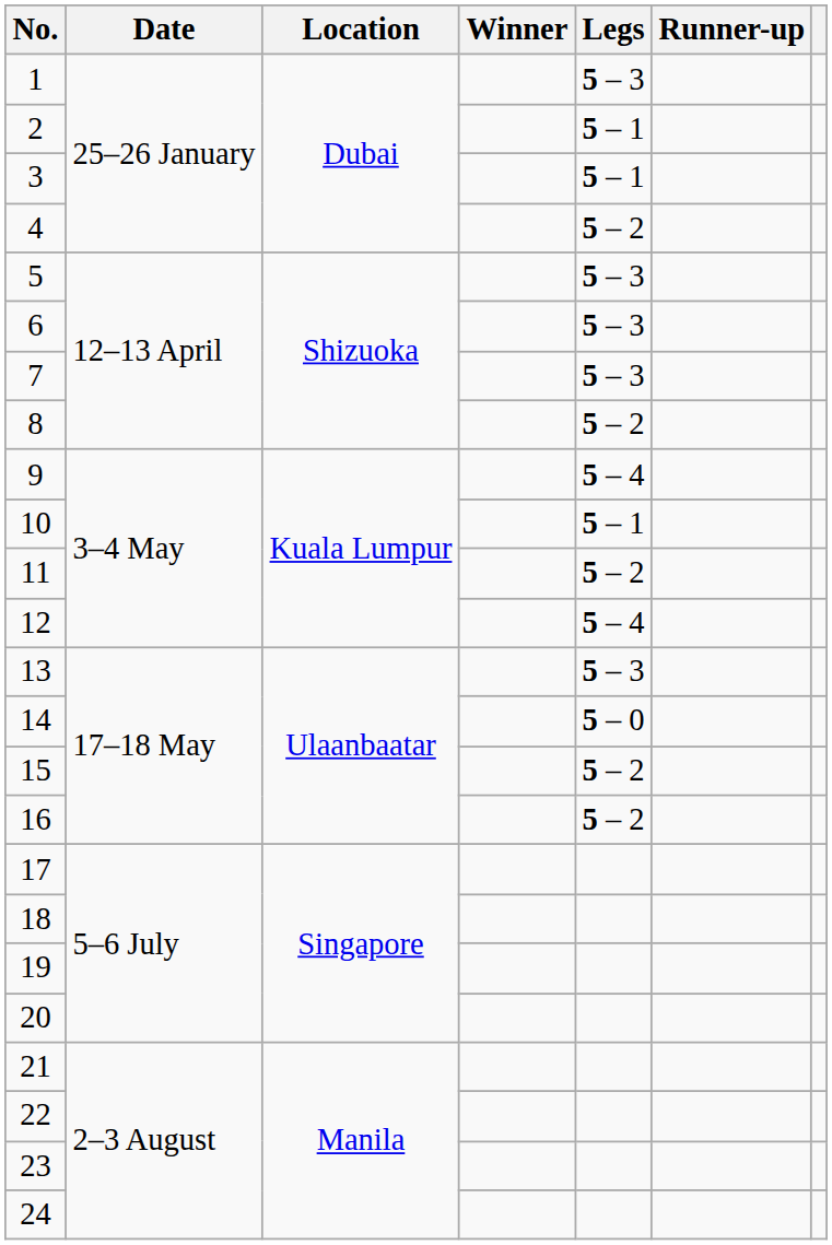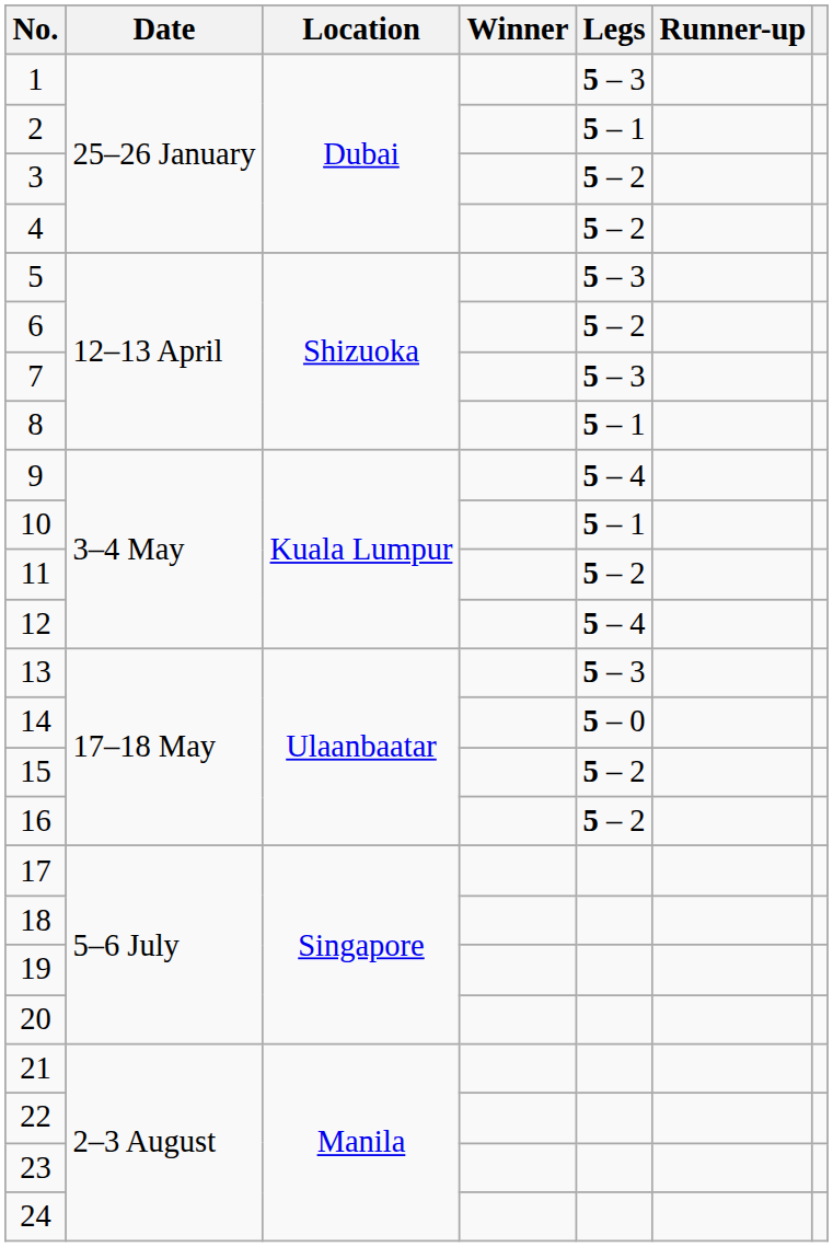3 | Legs: 5 – 1 -> 5 – 2
6 | Legs: 5 – 3 -> 5 – 2
8 | Legs: 5 – 2 -> 5 – 1
